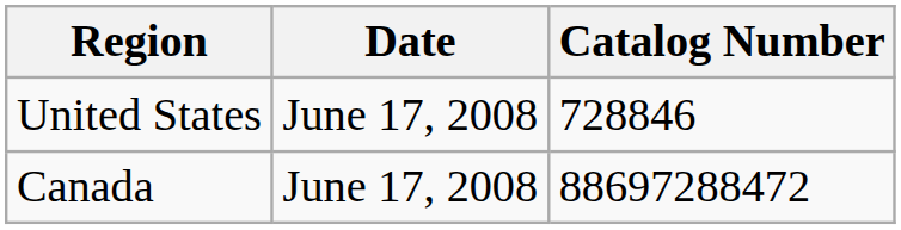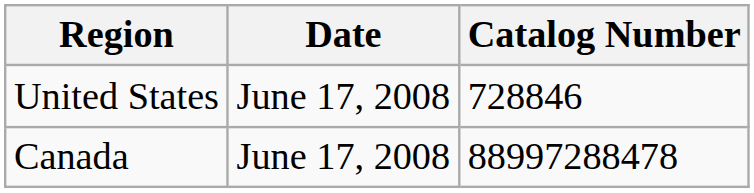Canada | Catalog Number: 88697288472 -> 88997288478
